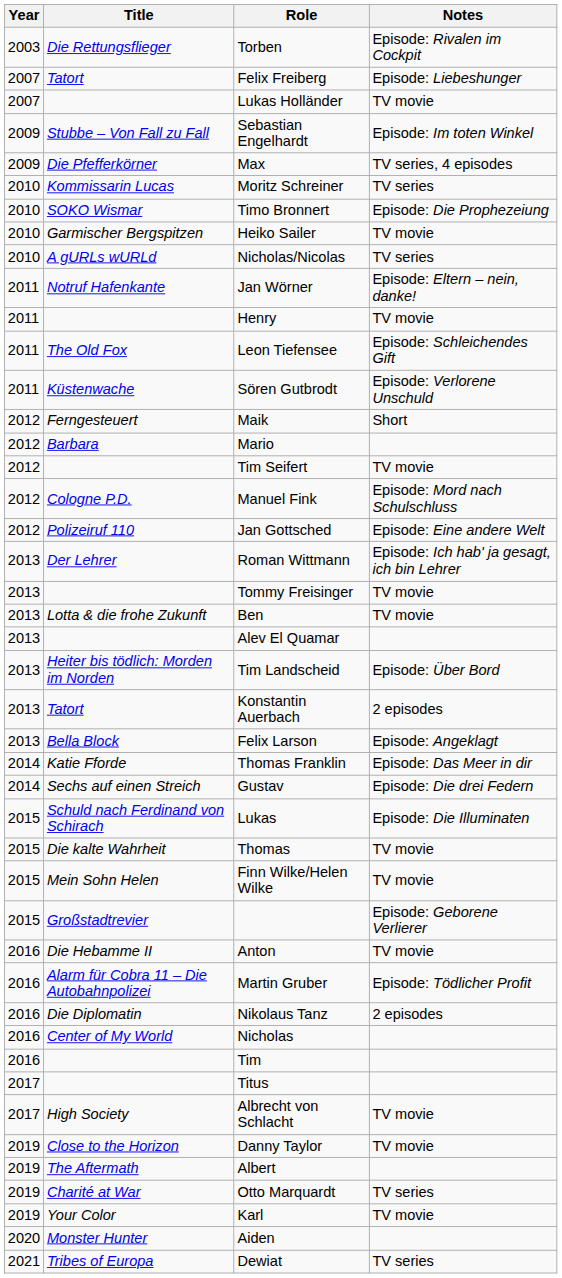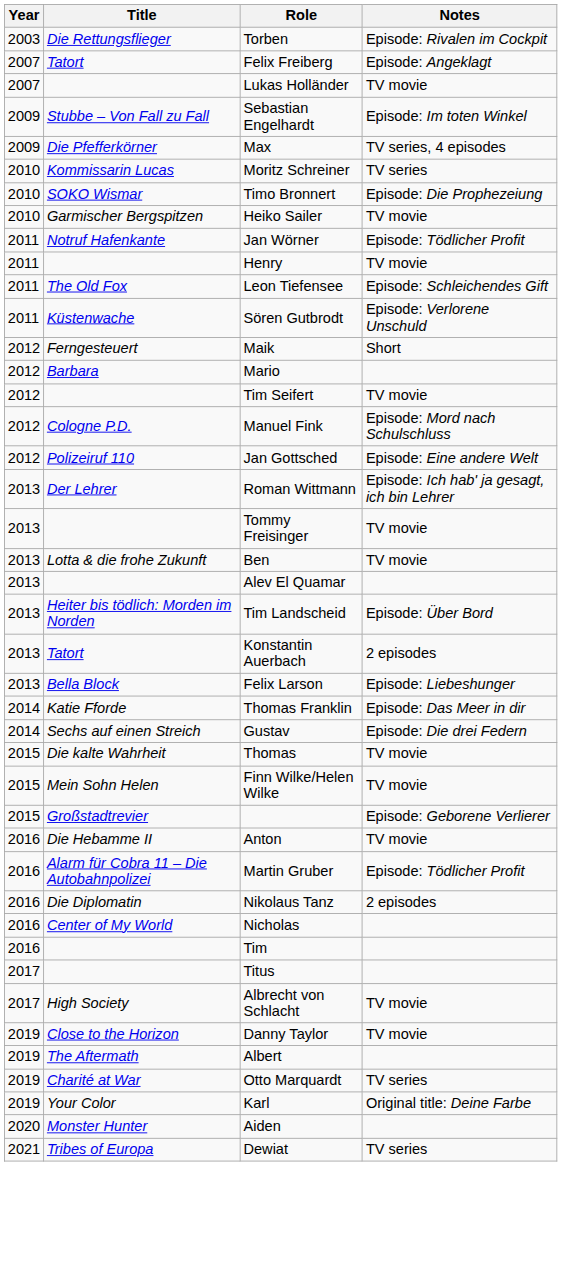Felix Freiberg | Notes: Episode: Liebeshunger -> Episode: Angeklagt
- row: 2010 | A gURLs wURLd | Nicholas/Nicolas | TV series
Jan Wörner | Notes: Episode: Eltern – nein, danke! -> Episode: Tödlicher Profit
Felix Larson | Notes: Episode: Angeklagt -> Episode: Liebeshunger
- row: 2015 | Schuld nach Ferdinand von Schirach | Lukas | Episode: Die Illuminaten
Karl | Notes: TV movie -> Original title: Deine Farbe
